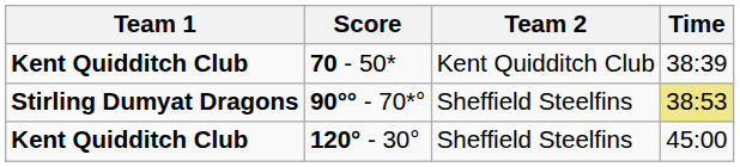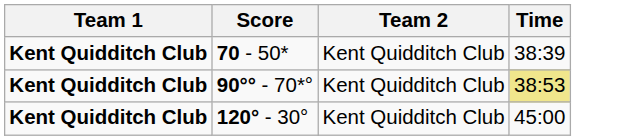90°° - 70*° | Team 1: Stirling Dumyat Dragons -> Kent Quidditch Club
90°° - 70*° | Team 2: Sheffield Steelfins -> Kent Quidditch Club
120° - 30° | Team 2: Sheffield Steelfins -> Kent Quidditch Club
